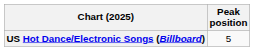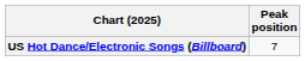US Hot Dance/Electronic Songs (Billboard) | Peak position: 5 -> 7
